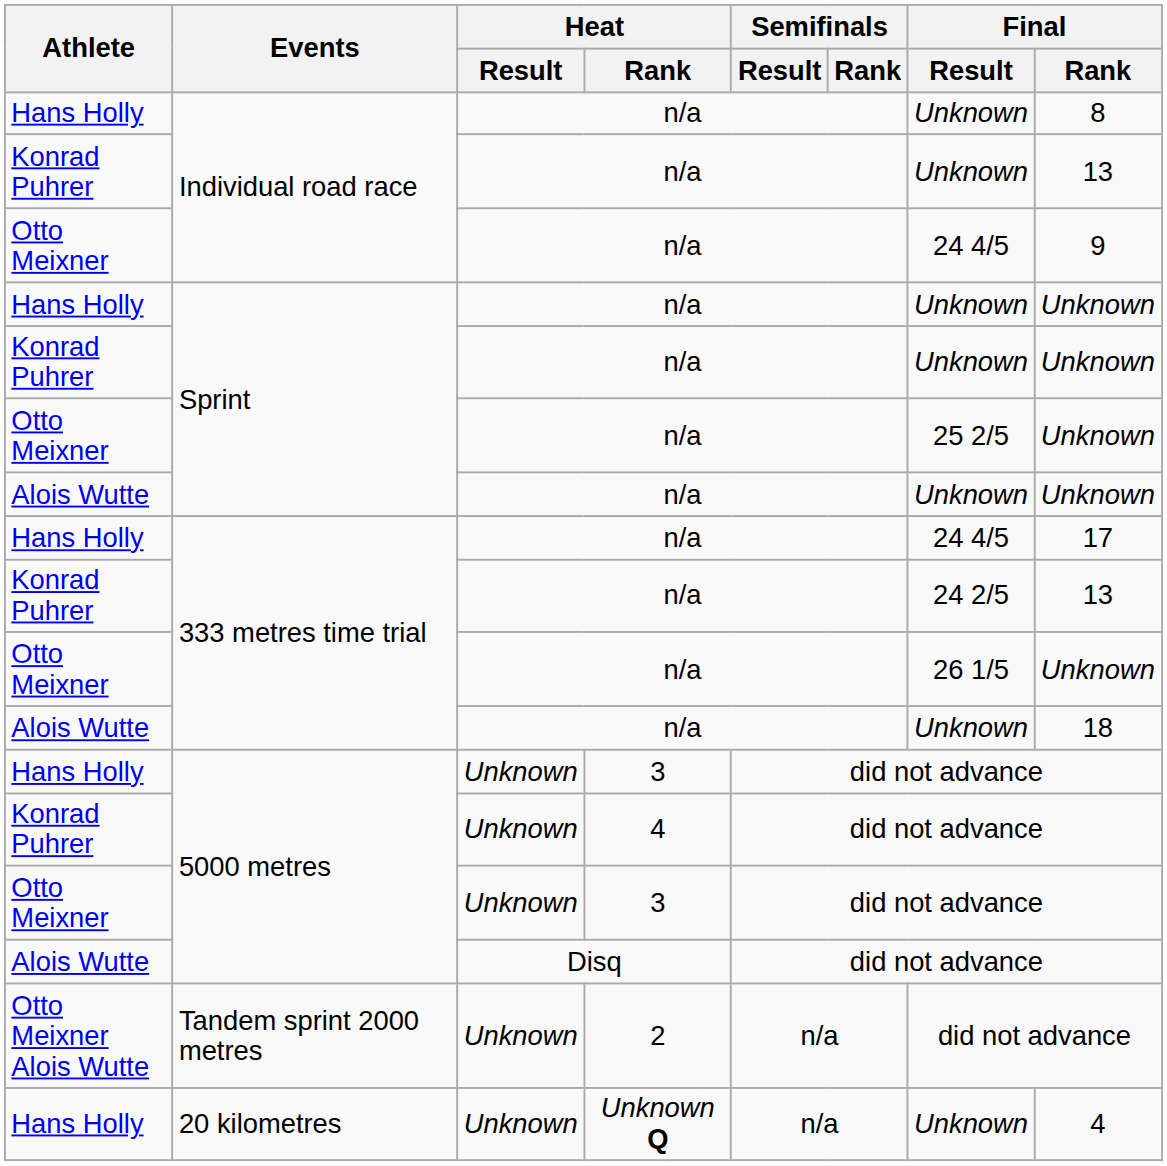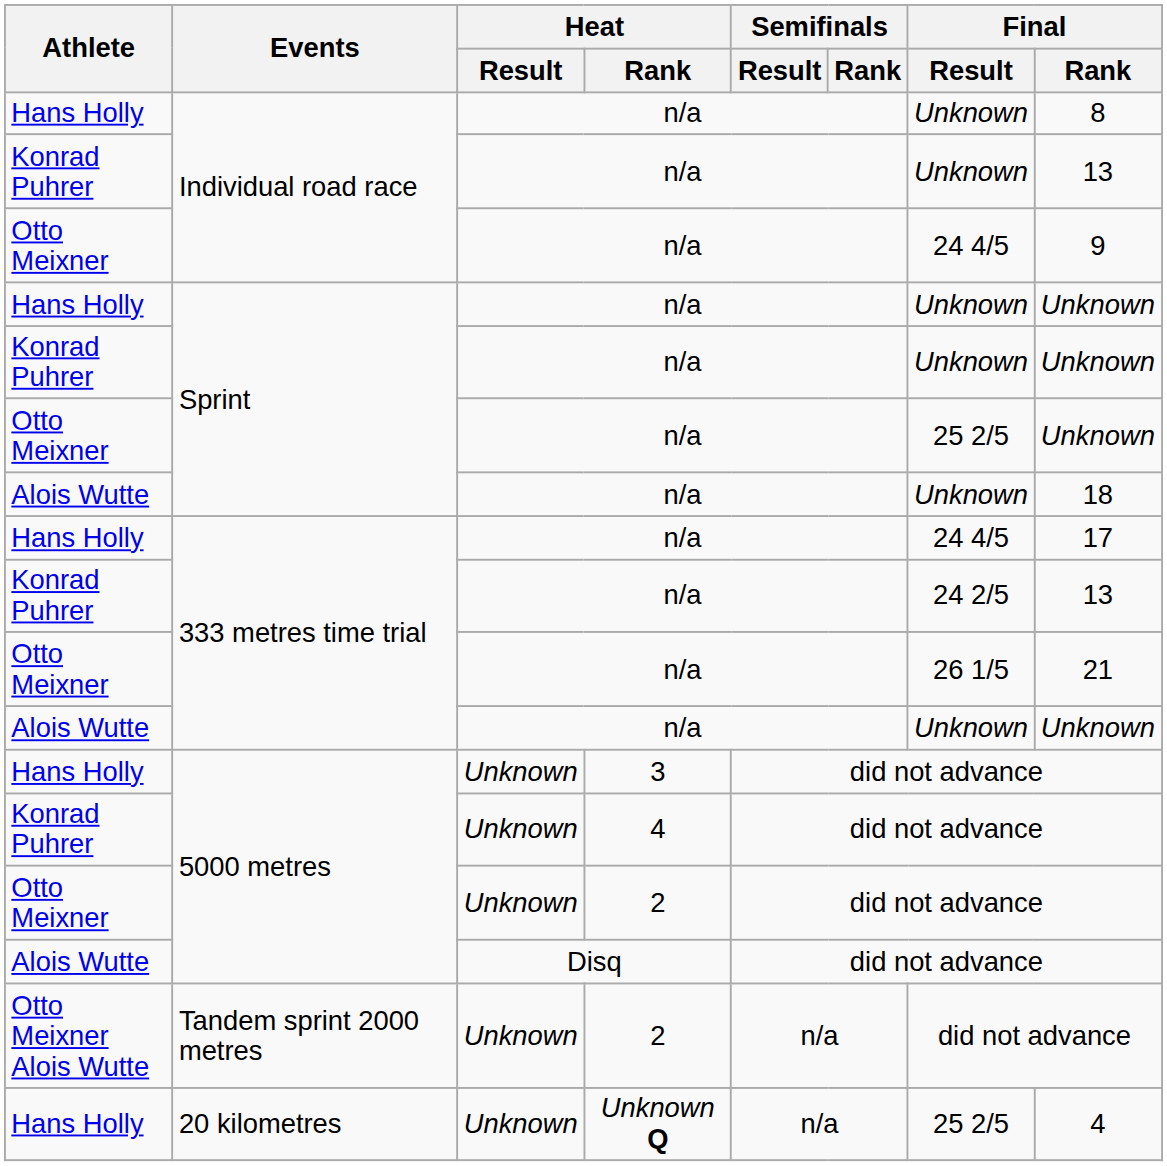Alois Wutte / Sprint | Final / Rank: Unknown -> 18
Otto Meixner / 333 metres time trial | Final / Rank: Unknown -> 21
Alois Wutte / 333 metres time trial | Final / Rank: 18 -> Unknown
Otto Meixner / 5000 metres | Heat / Rank: 3 -> 2
20 kilometres | Final / Result: Unknown -> 25 2/5
